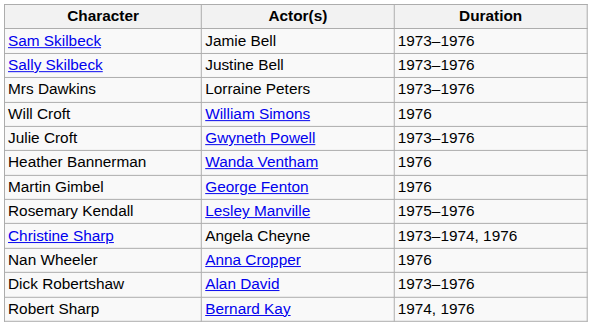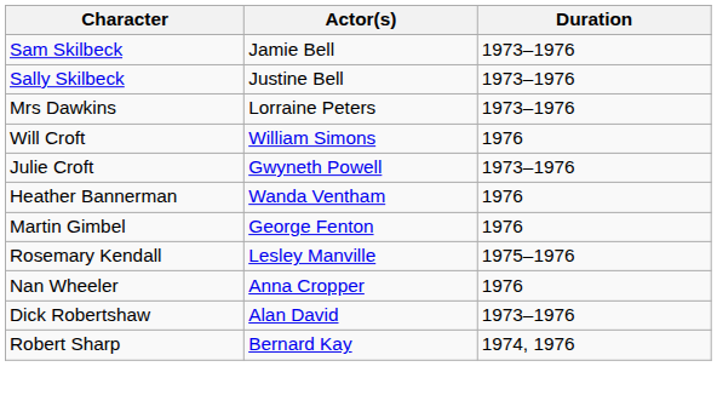- row: Christine Sharp | Angela Cheyne | 1973–1974, 1976
